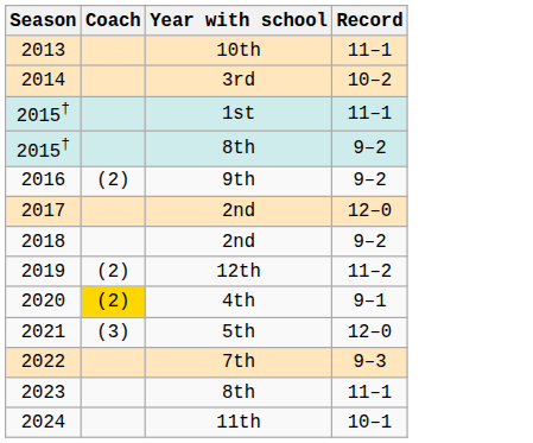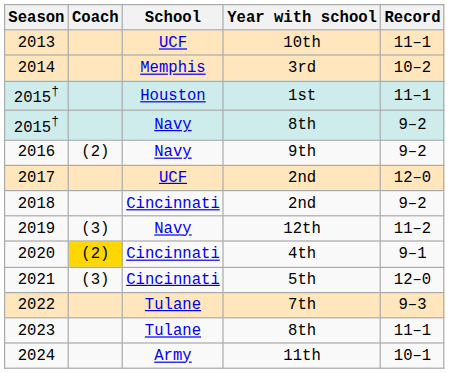+ column: School | UCF | Memphis | Houston | Navy | Navy | UCF | Cincinnati | Navy | Cincinnati | Cincinnati | Tulane | Tulane | Army
2019 | Coach: (2) -> (3)
